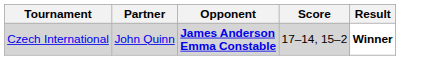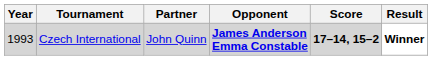+ column: Year | 1993
Czech International | Score: normal -> bold
